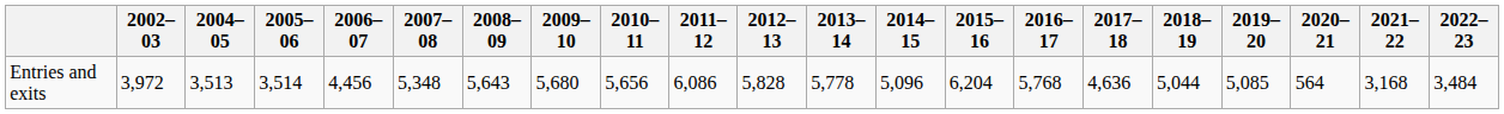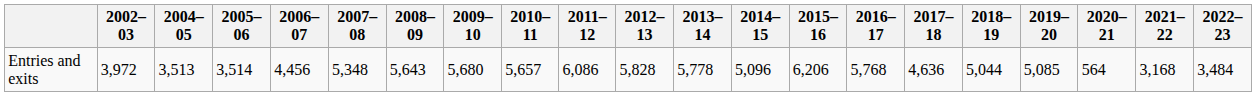Entries and exits | 2010–11: 5,656 -> 5,657
Entries and exits | 2015–16: 6,204 -> 6,206
